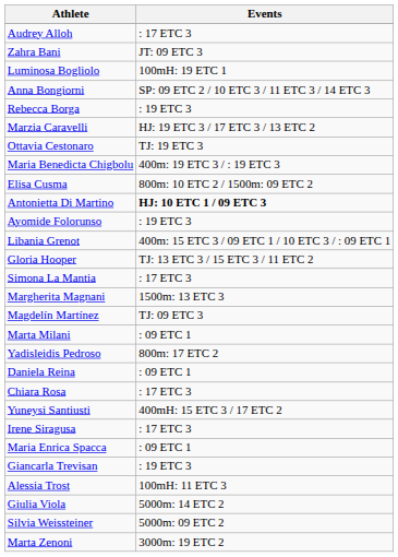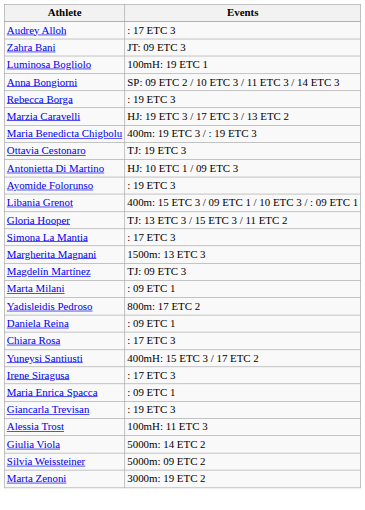rows swapped: Ottavia Cestonaro <-> Maria Benedicta Chigbolu
- row: Elisa Cusma | 800m: 10 ETC 2 / 1500m: 09 ETC 2
Antonietta Di Martino | Events: bold -> normal
